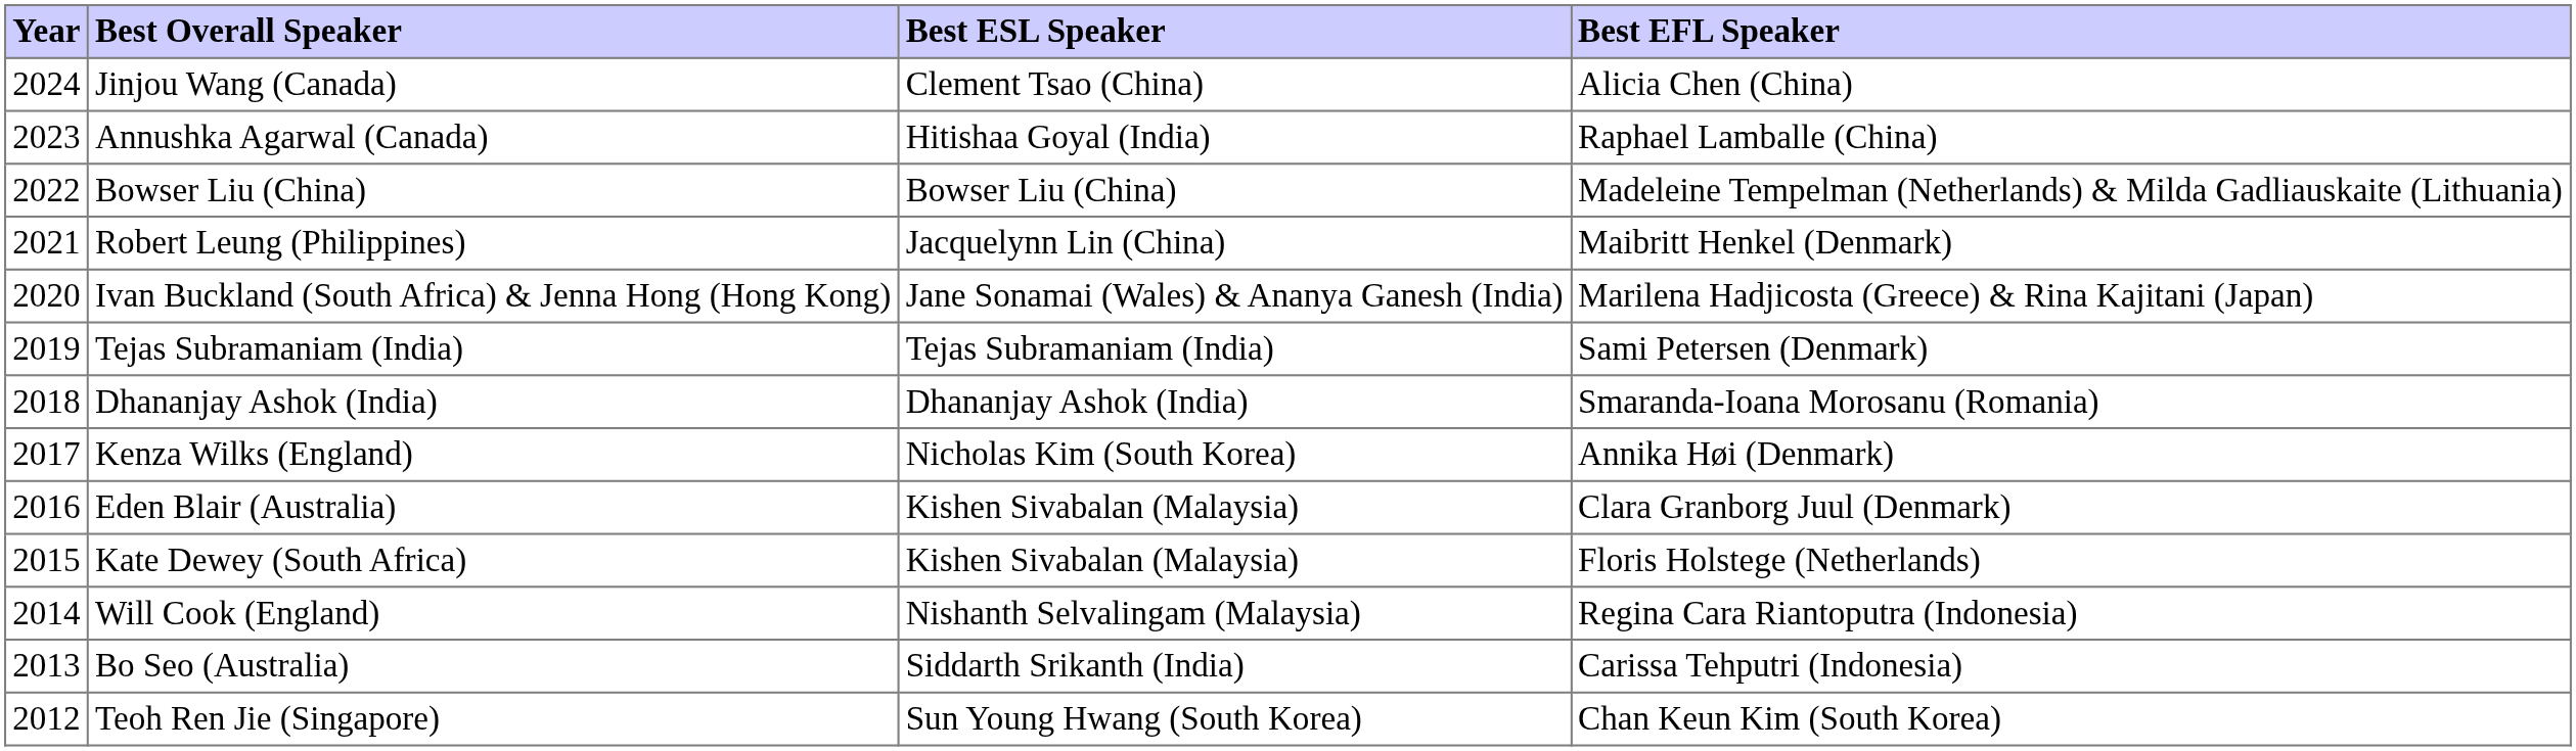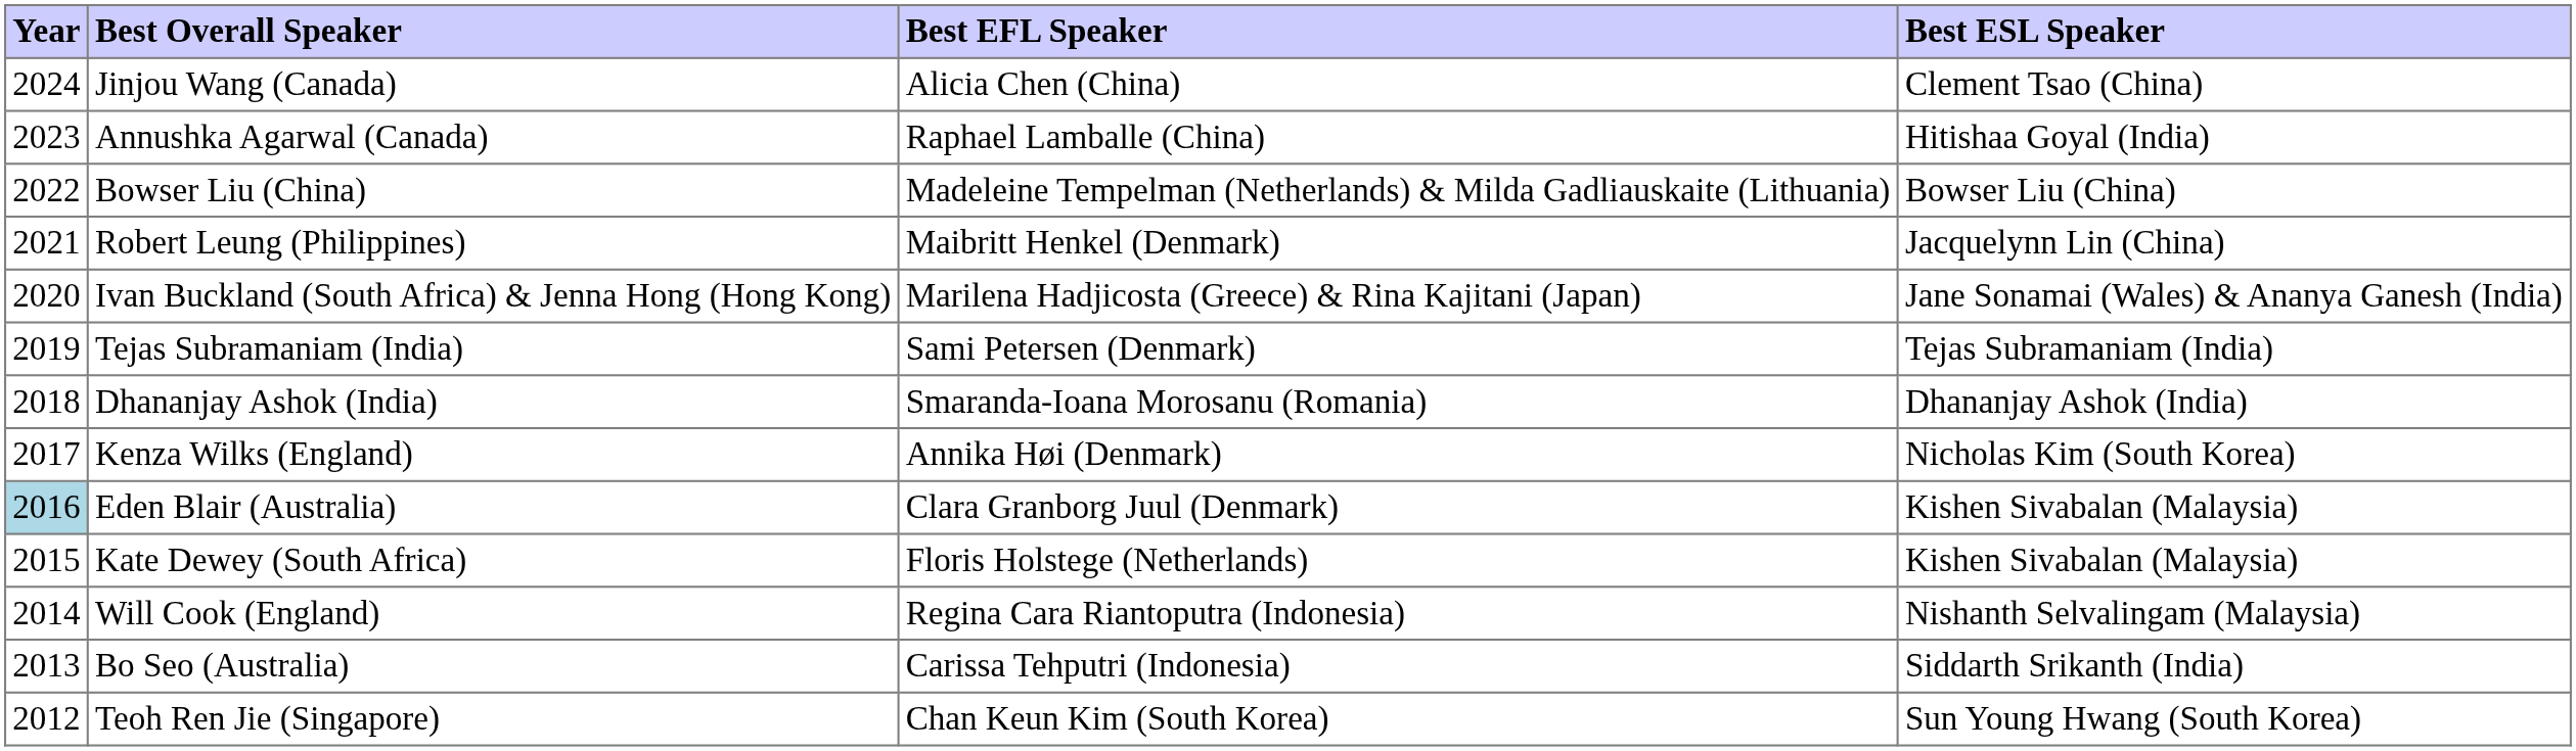columns swapped: Best ESL Speaker <-> Best EFL Speaker
Eden Blair (Australia) | Year: no background -> lightblue background
